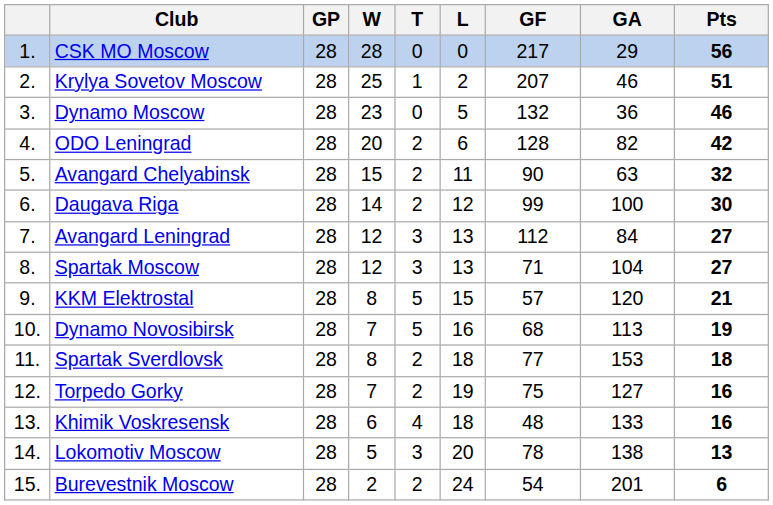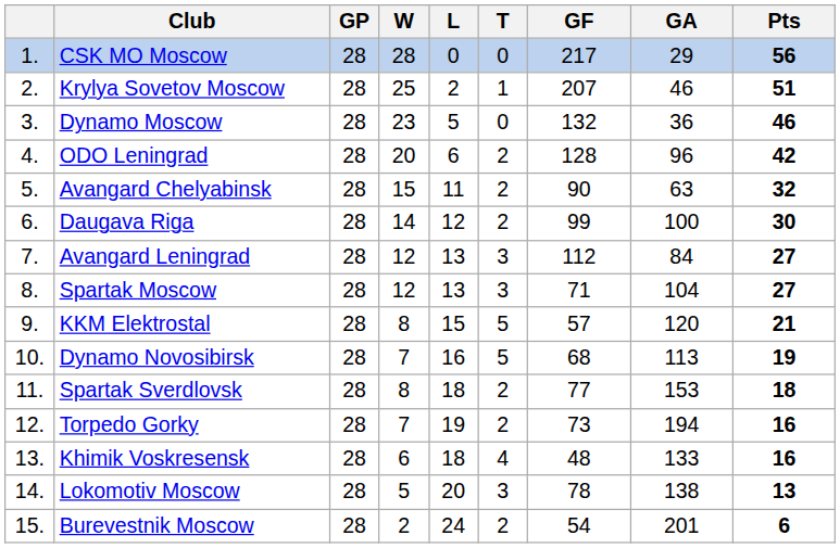columns swapped: T <-> L
ODO Leningrad | GA: 82 -> 96
Torpedo Gorky | GF: 75 -> 73
Torpedo Gorky | GA: 127 -> 194
